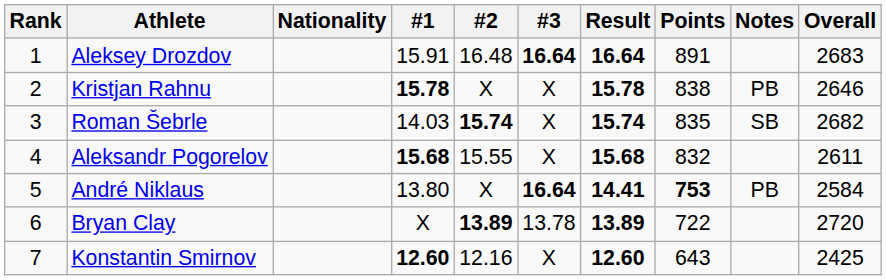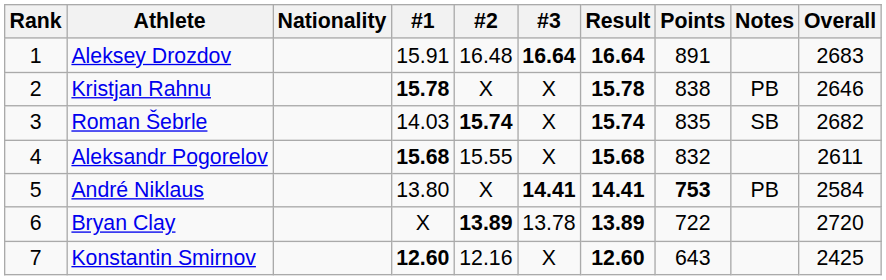André Niklaus | #3: 16.64 -> 14.41
